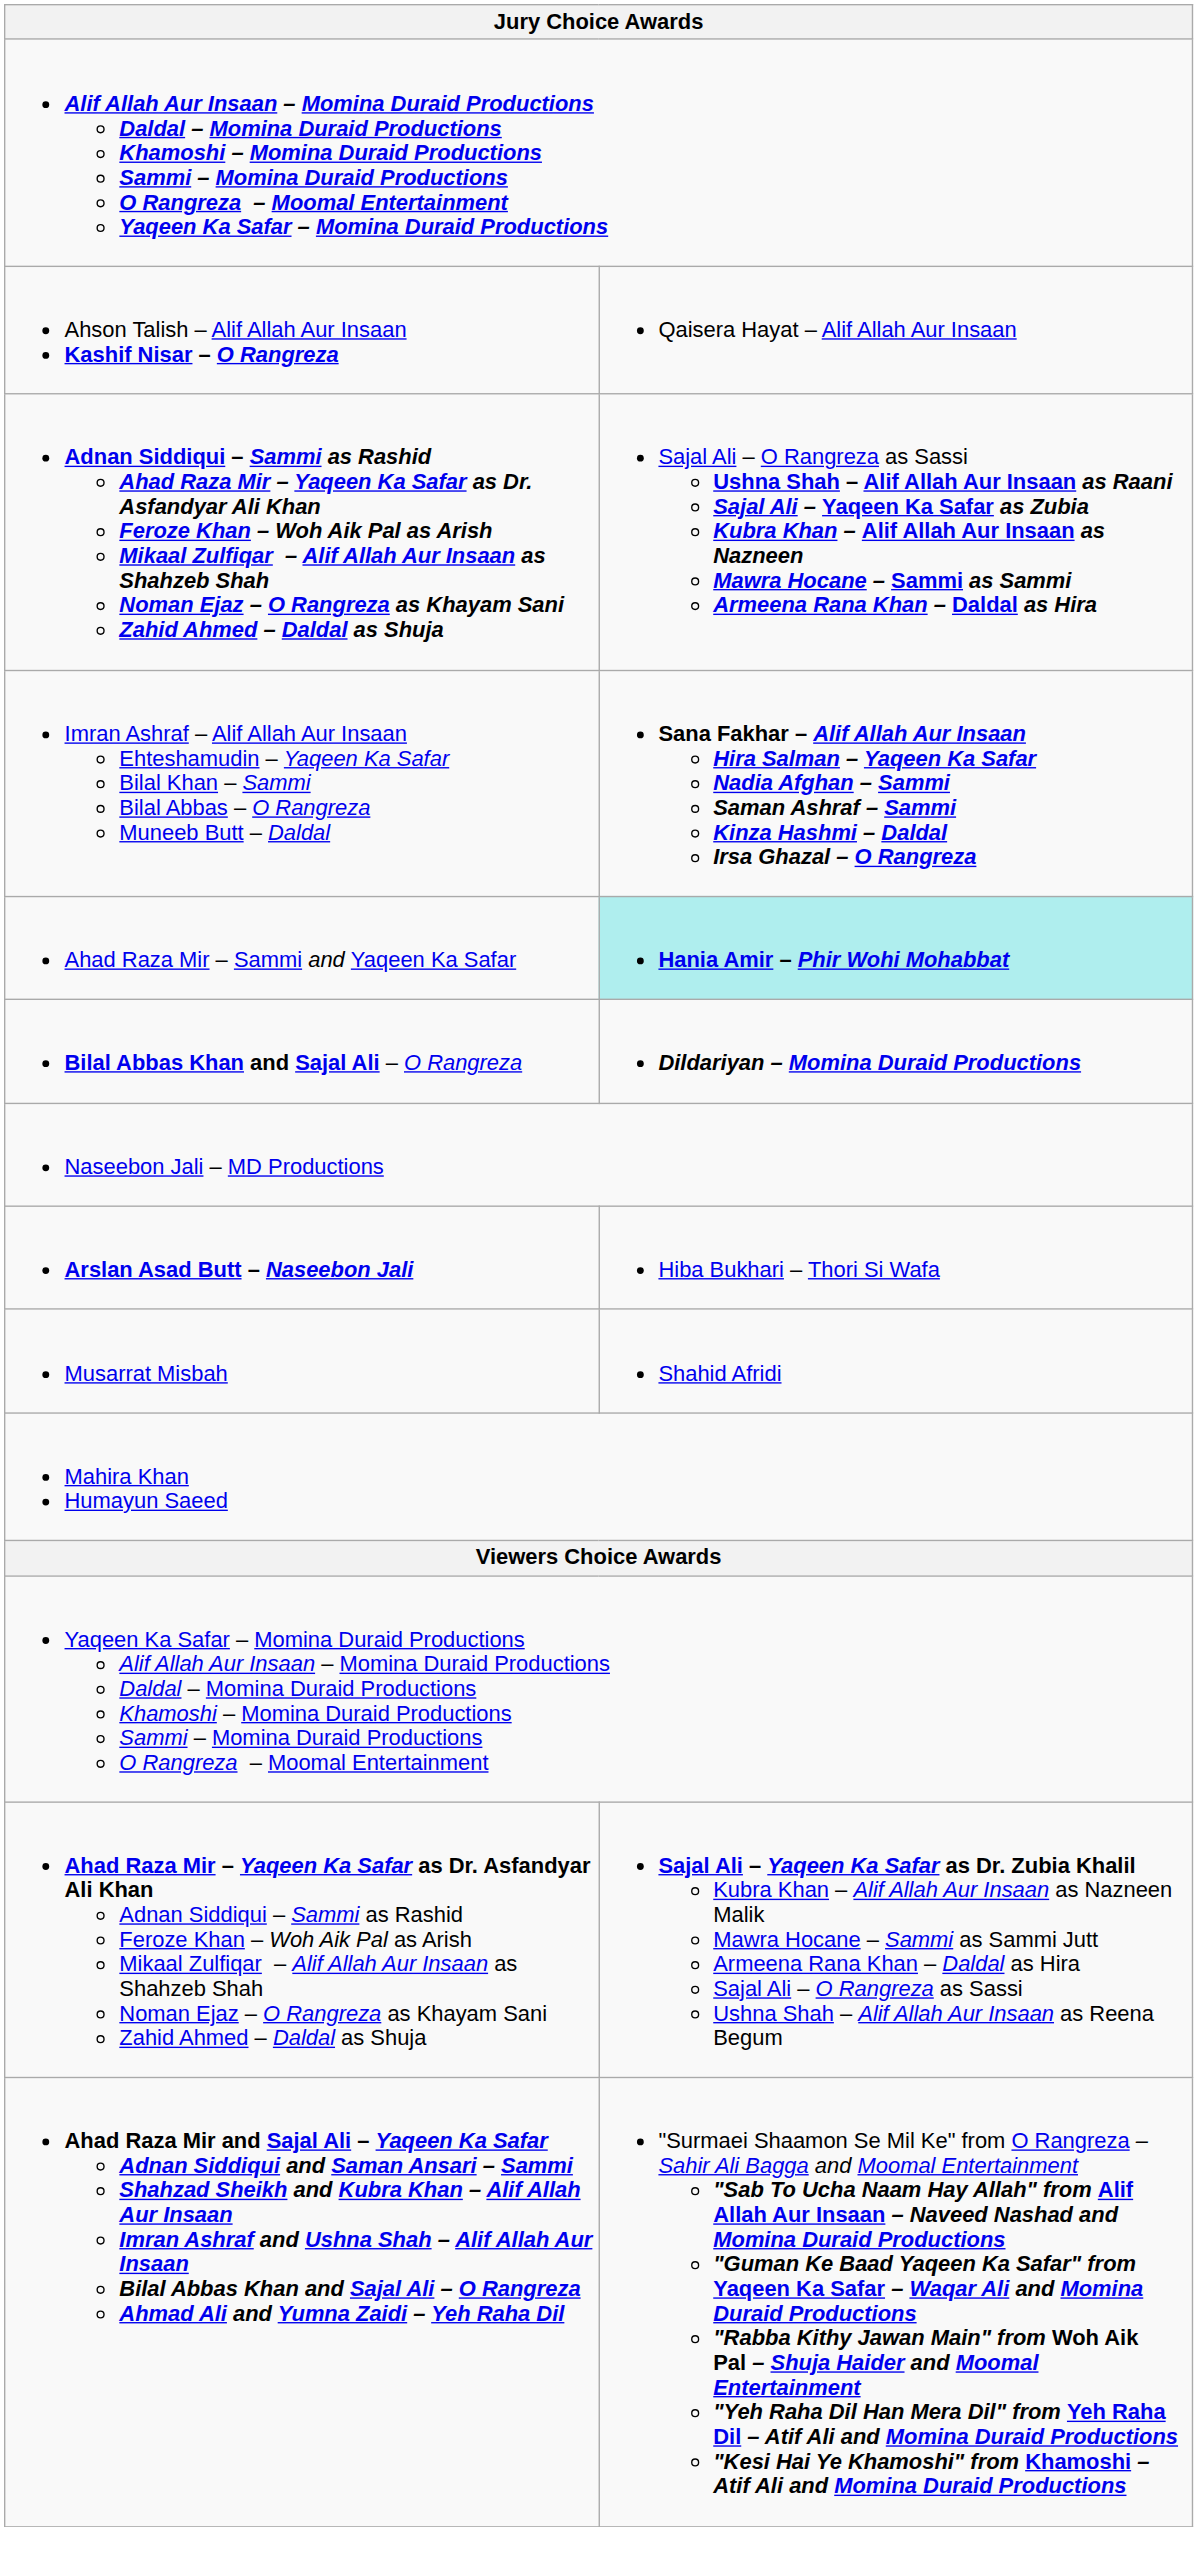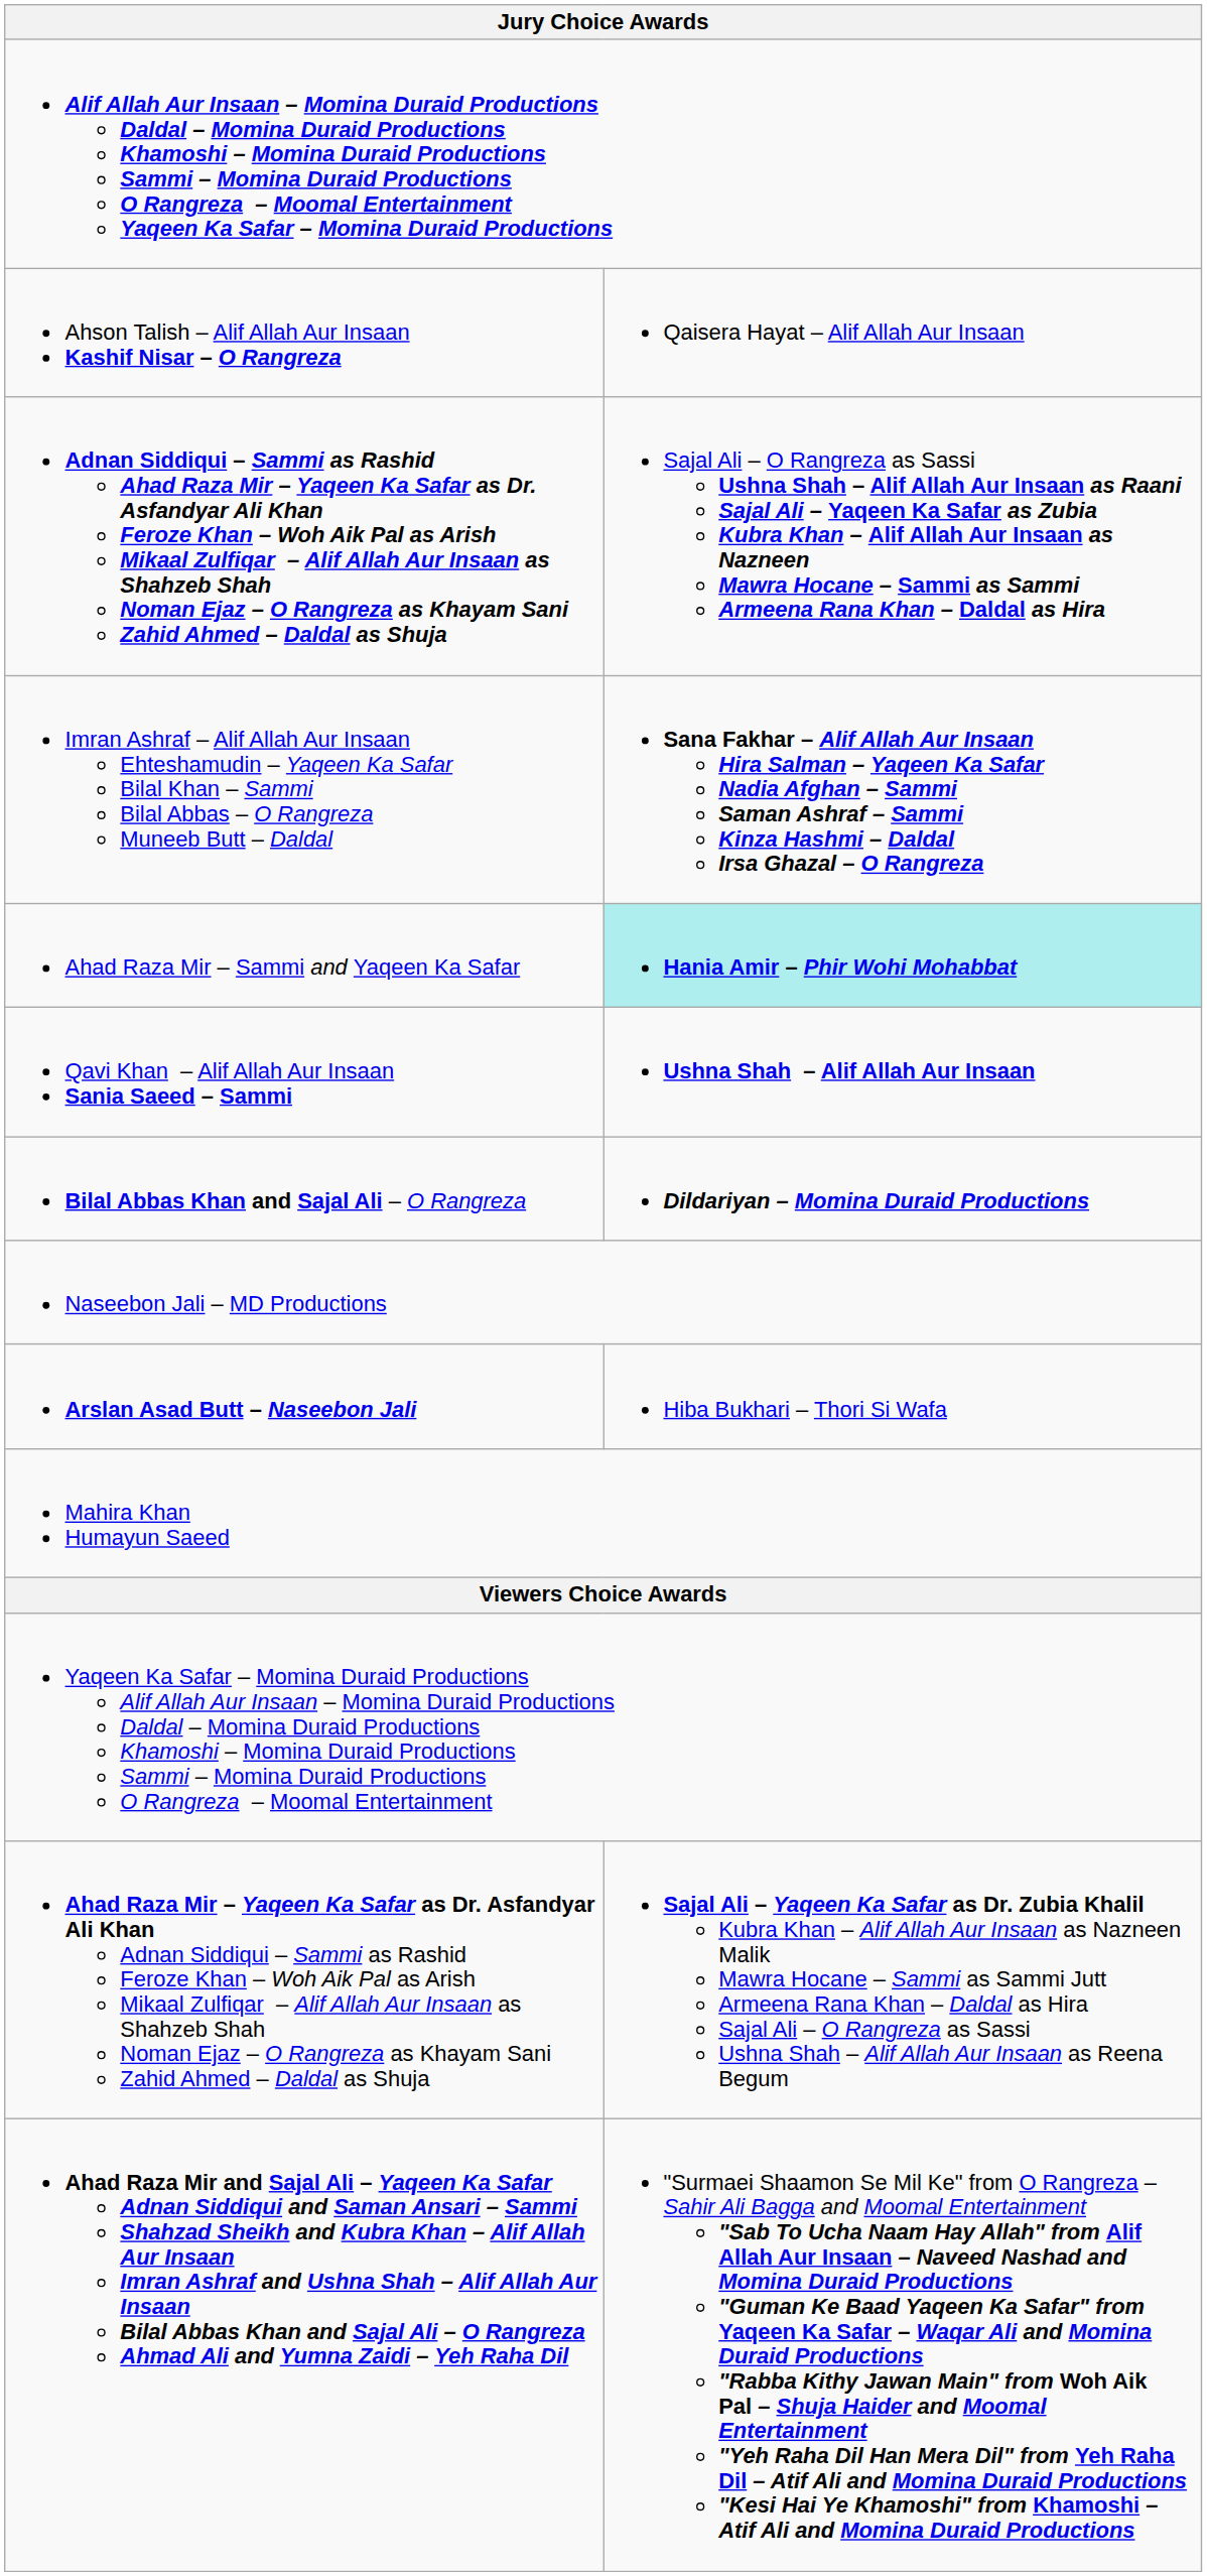+ row: Qavi Khan – Alif Allah Aur Insaan Sania Saeed – Sammi | Ushna Shah – Alif Allah Aur Insaan
- row: Musarrat Misbah | Shahid Afridi
